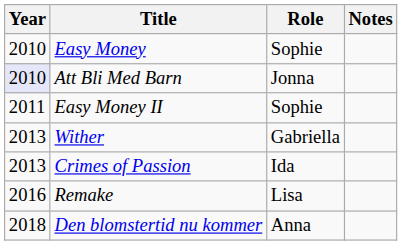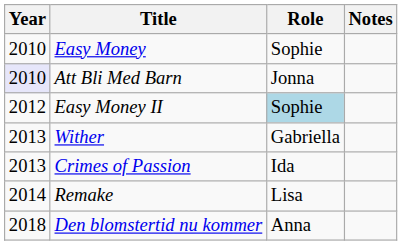Easy Money II | Year: 2011 -> 2012
Easy Money II | Role: no background -> lightblue background
Remake | Year: 2016 -> 2014
